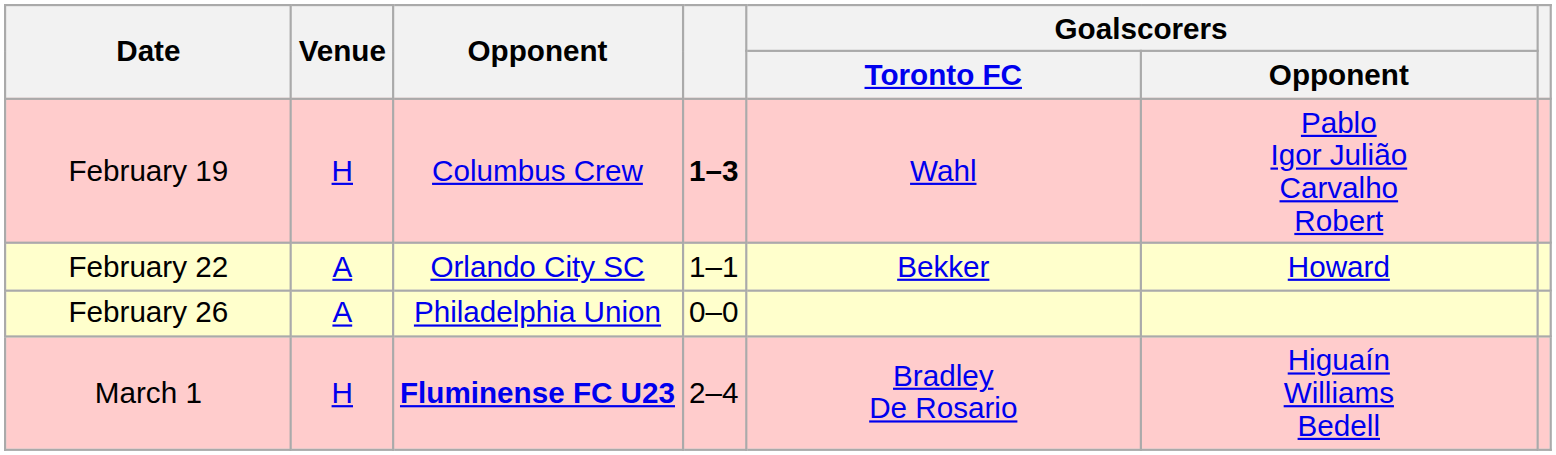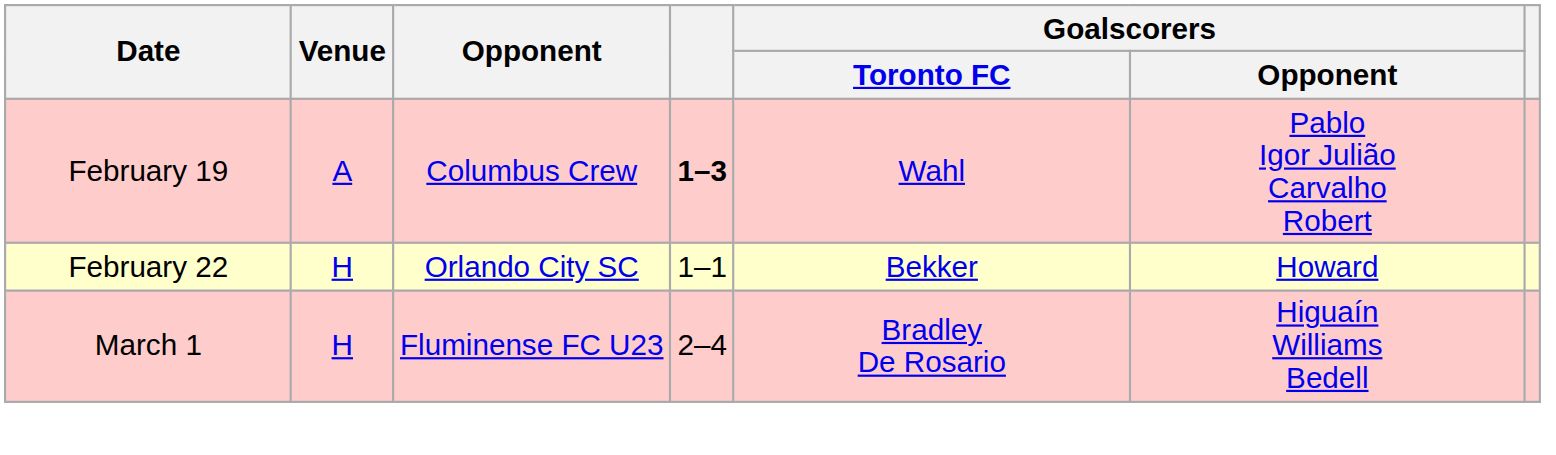February 19 | Venue: H -> A
February 22 | Venue: A -> H
- row: February 26 | A | Philadelphia Union | 0–0
March 1 | Opponent: bold -> normal
